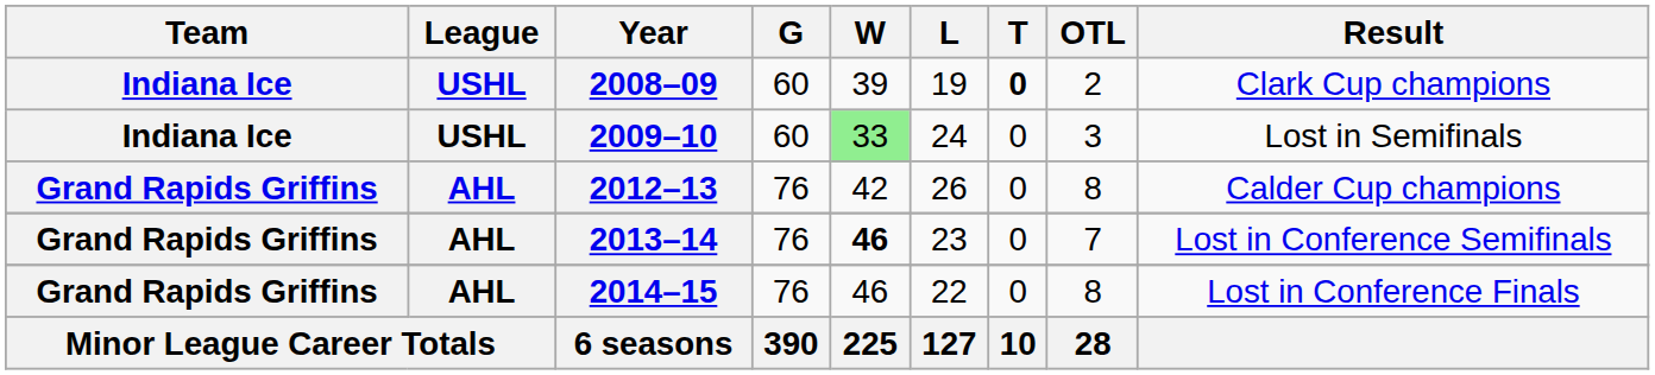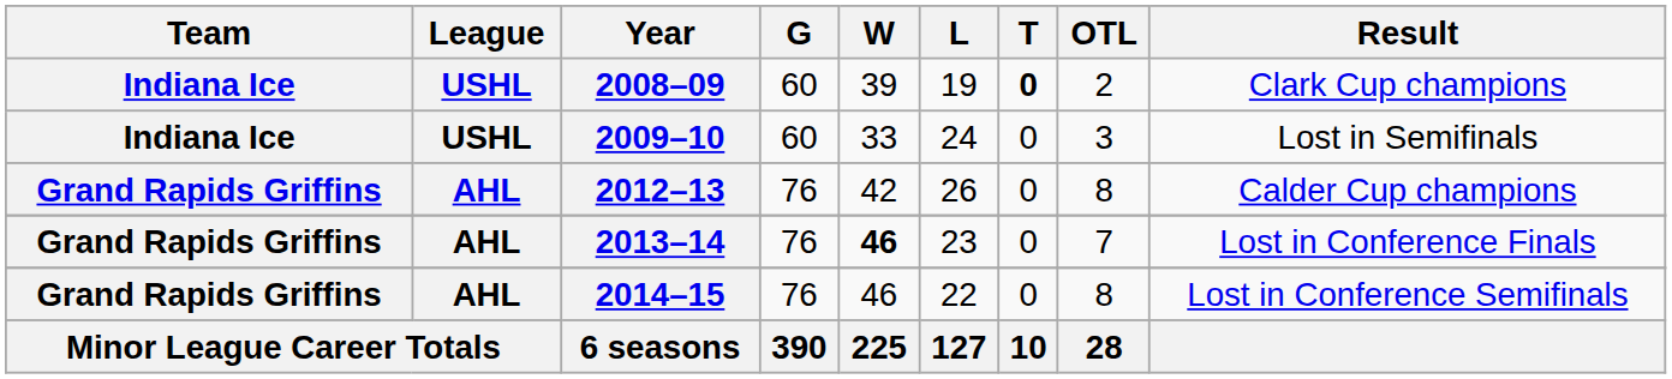2009–10 | W: lightgreen background -> no background
2013–14 | Result: Lost in Conference Semifinals -> Lost in Conference Finals
2014–15 | Result: Lost in Conference Finals -> Lost in Conference Semifinals
